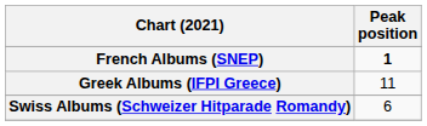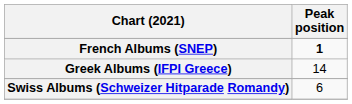Greek Albums (IFPI Greece) | Peak position: 11 -> 14
